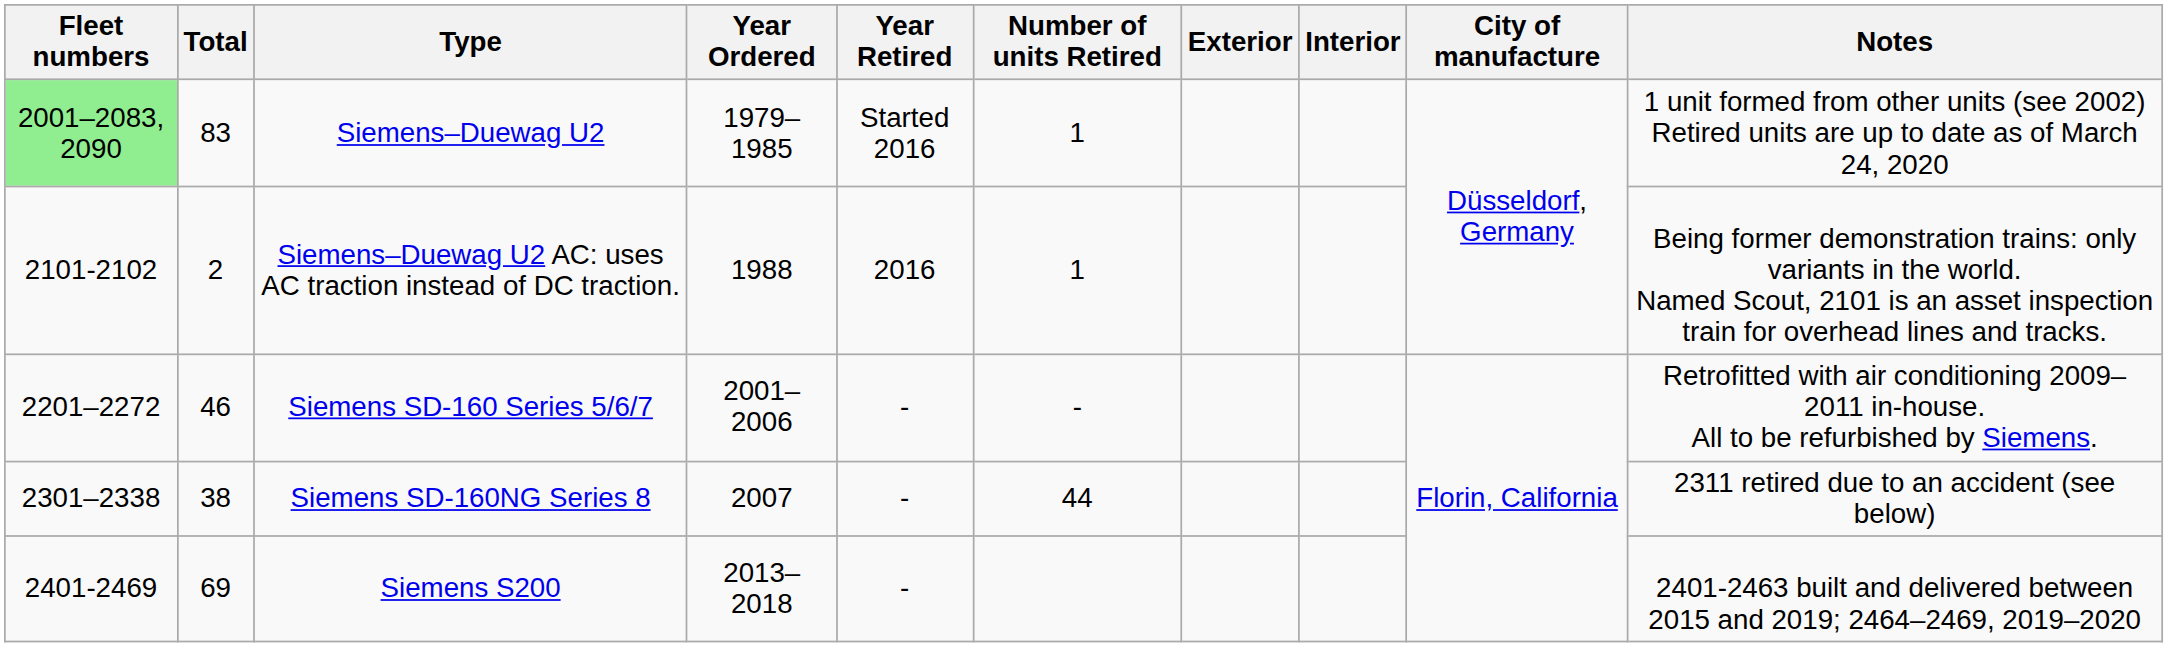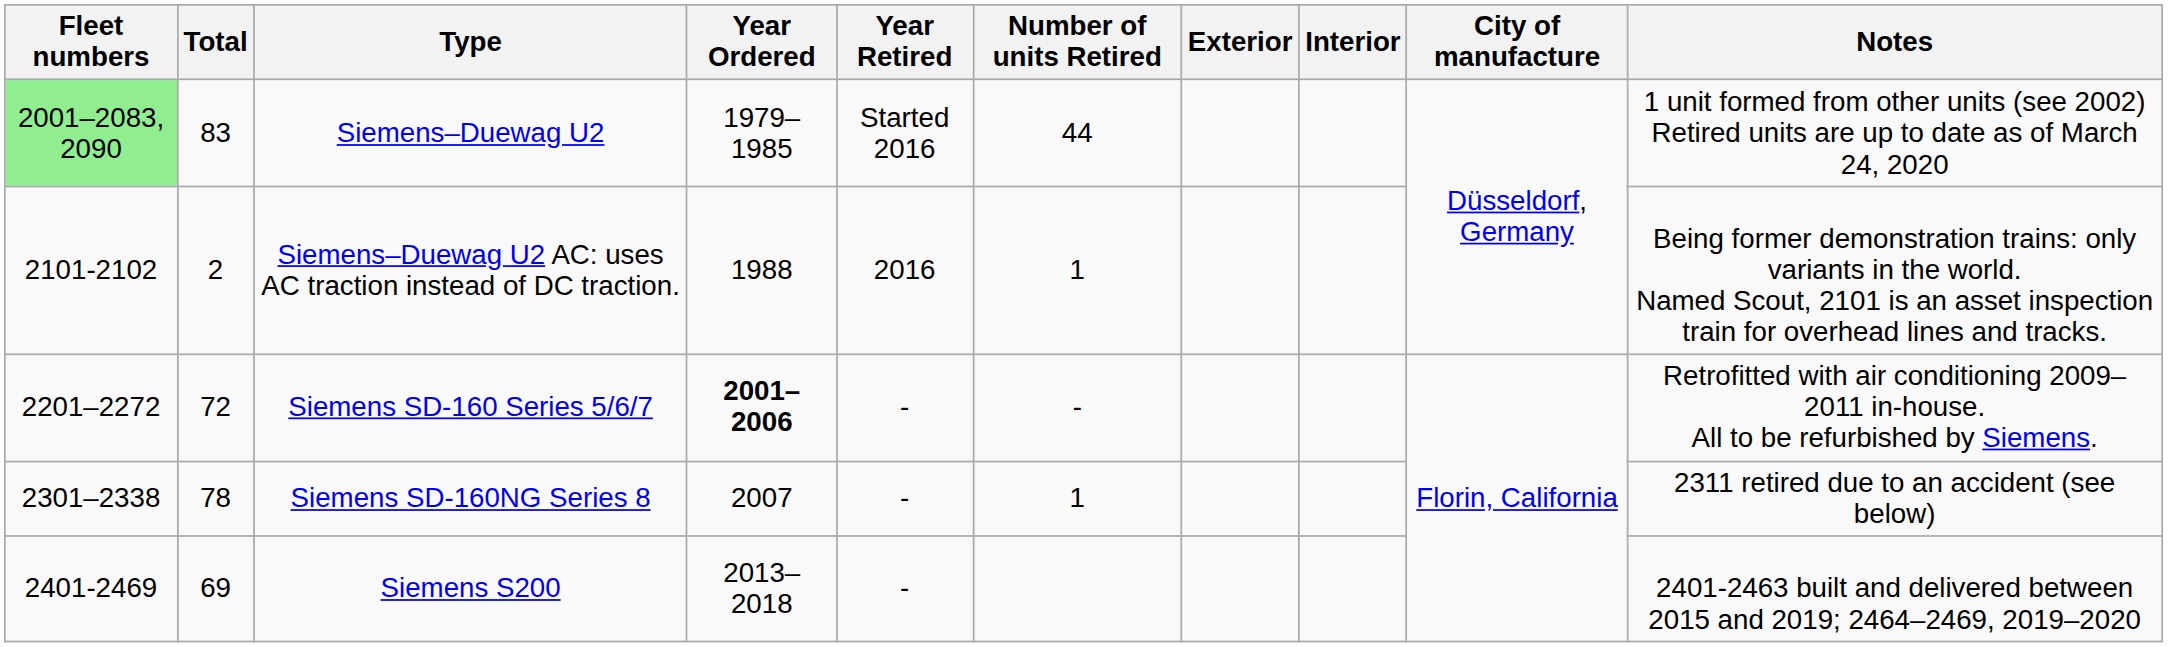Siemens–Duewag U2 | Number of units Retired: 1 -> 44
Siemens SD-160 Series 5/6/7 | Total: 46 -> 72
Siemens SD-160 Series 5/6/7 | Year Ordered: normal -> bold
Siemens SD-160NG Series 8 | Total: 38 -> 78
Siemens SD-160NG Series 8 | Number of units Retired: 44 -> 1
